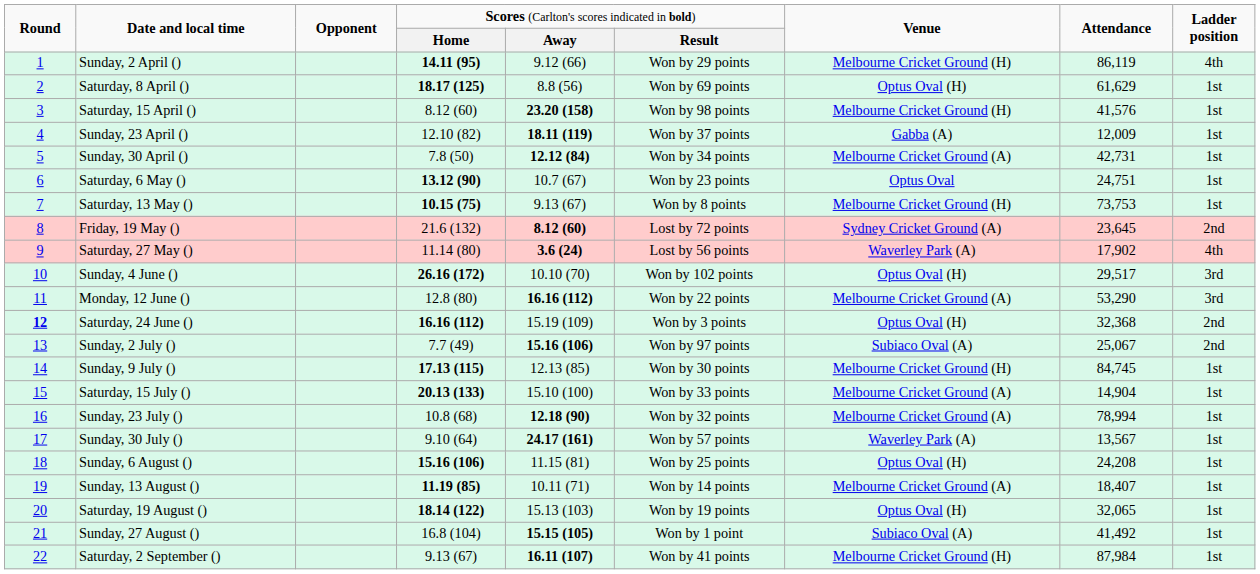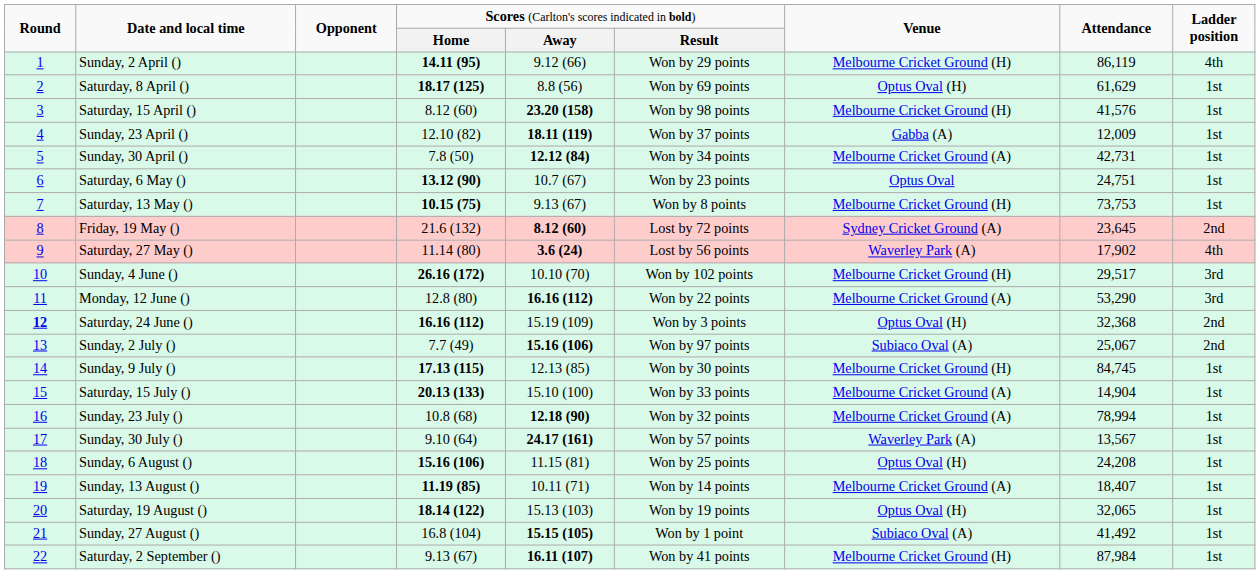Sunday, 4 June () | column 7: Optus Oval (H) -> Melbourne Cricket Ground (H)
